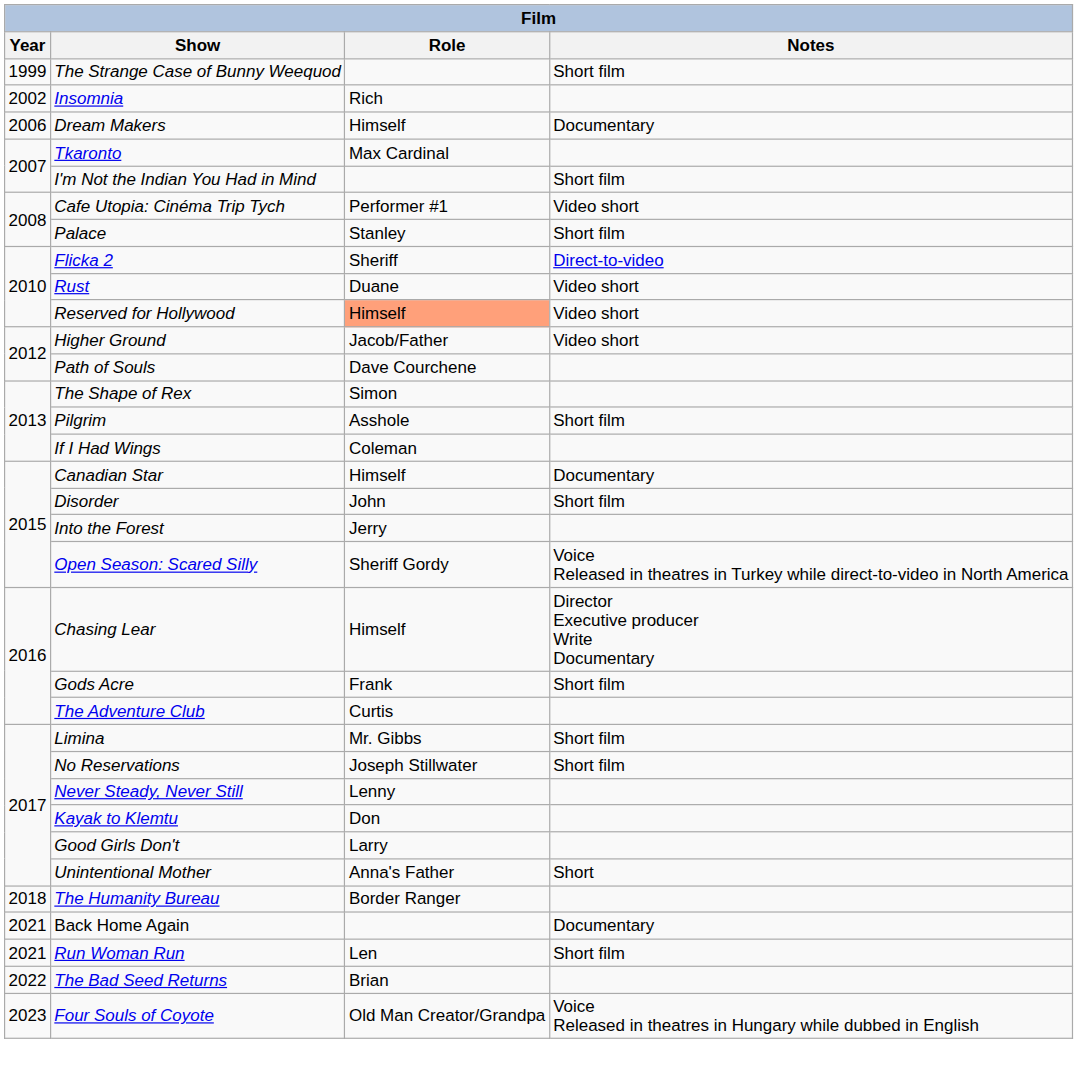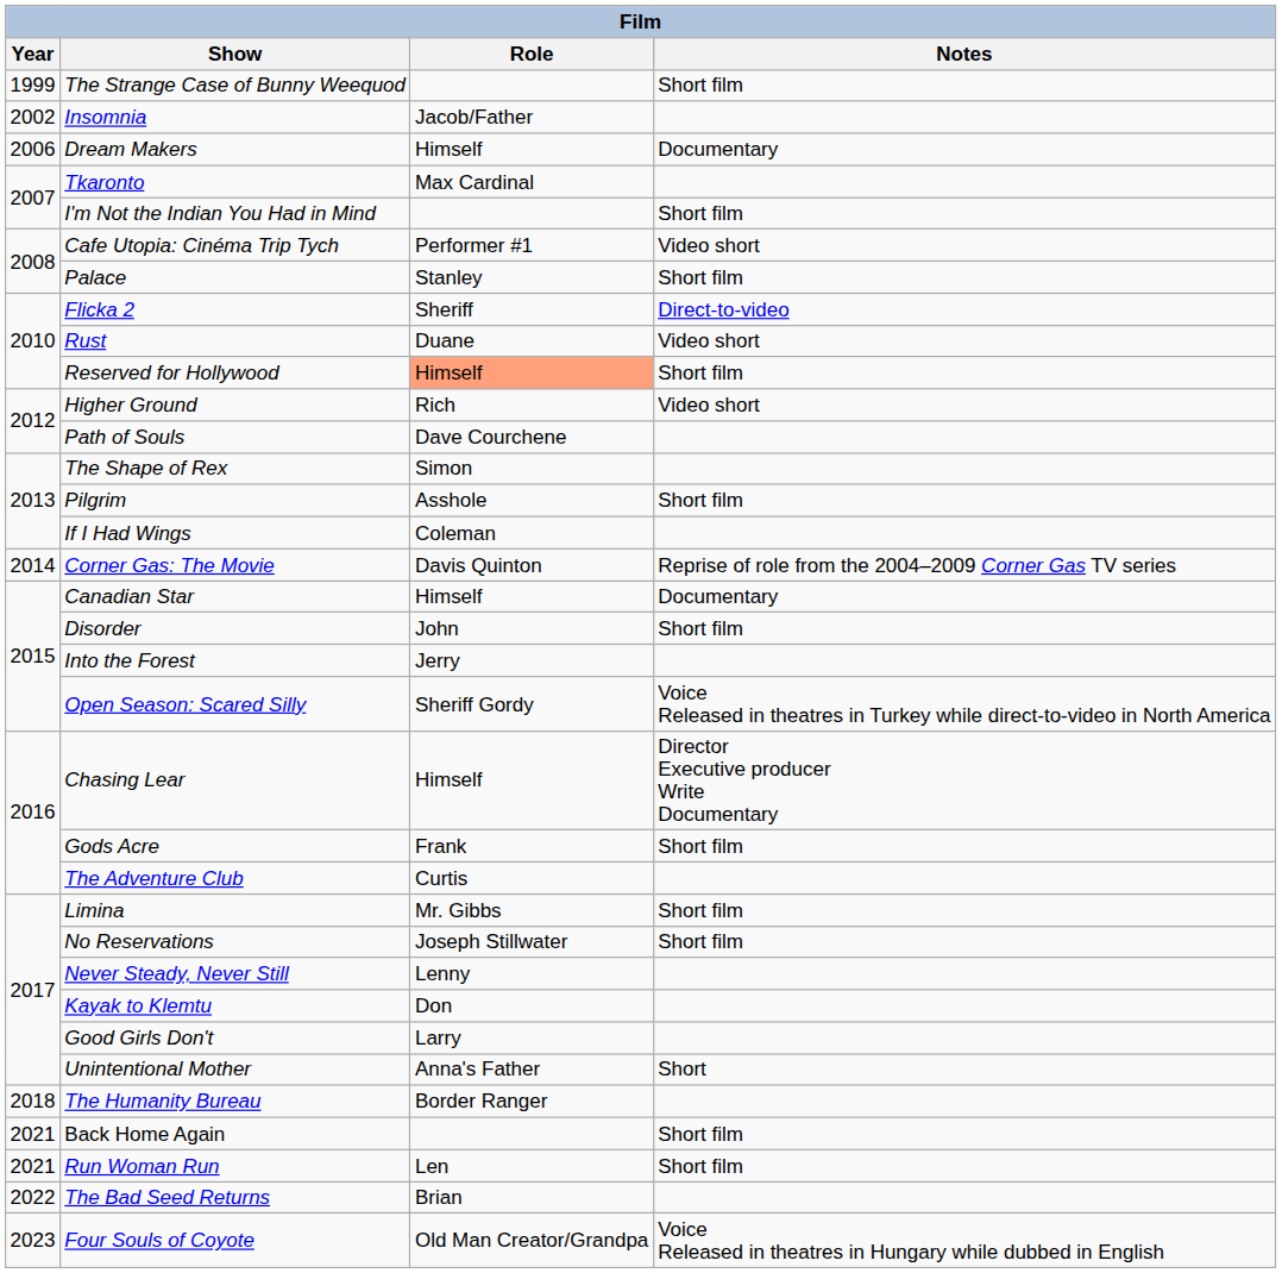Insomnia | Role: Rich -> Jacob/Father
Reserved for Hollywood | Notes: Video short -> Short film
Higher Ground | Role: Jacob/Father -> Rich
+ row: 2014 | Corner Gas: The Movie | Davis Quinton | Reprise of role from the 2004–2009 Corner Gas TV series
Back Home Again | Notes: Documentary -> Short film
